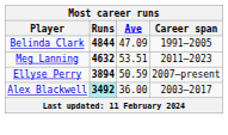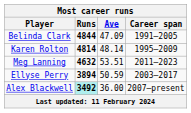+ row: Karen Rolton | 4814 | 48.14 | 1995–2009
Ellyse Perry | Career span: 2007–present -> 2003–2017
Alex Blackwell | Career span: 2003–2017 -> 2007–present
